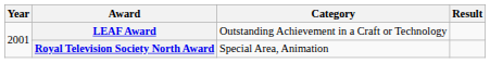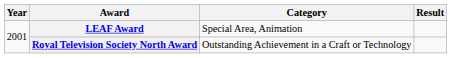LEAF Award | Category: Outstanding Achievement in a Craft or Technology -> Special Area, Animation
Royal Television Society North Award | Category: Special Area, Animation -> Outstanding Achievement in a Craft or Technology
